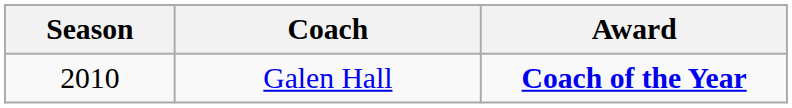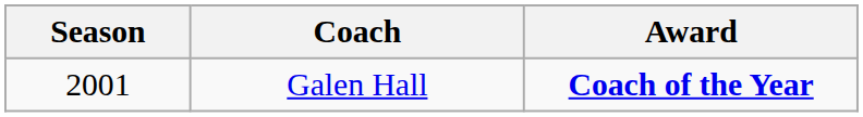Galen Hall | Season: 2010 -> 2001
